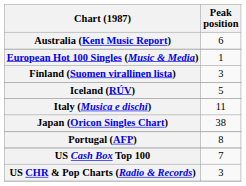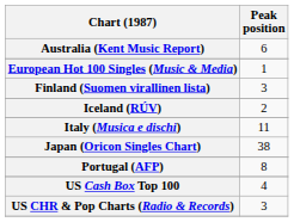Iceland (RÚV) | Peak position: 5 -> 2
US Cash Box Top 100 | Peak position: 7 -> 4
